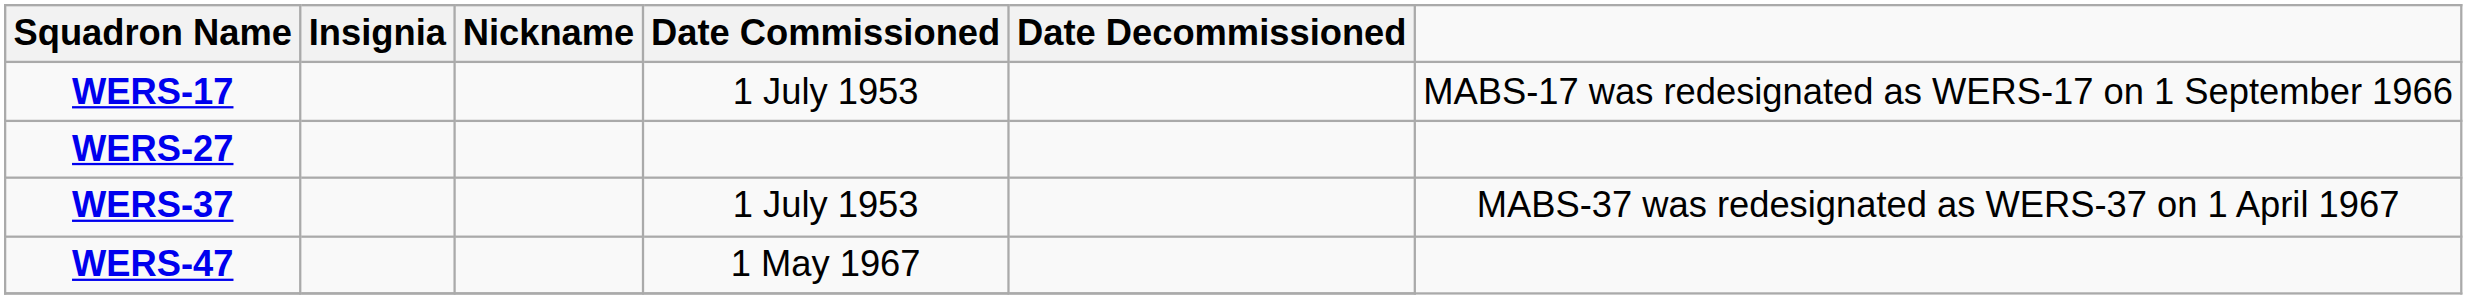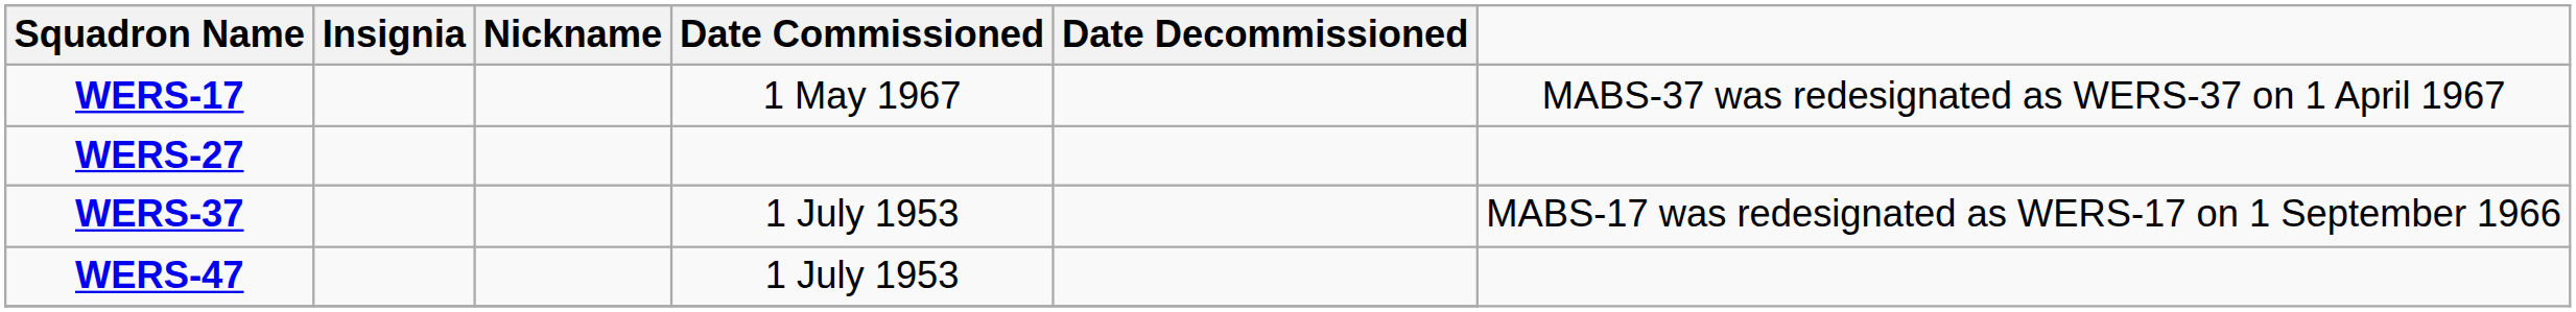WERS-17 | Date Commissioned: 1 July 1953 -> 1 May 1967
WERS-17 | column 6: MABS-17 was redesignated as WERS-17 on 1 September 1966 -> MABS-37 was redesignated as WERS-37 on 1 April 1967
WERS-37 | column 6: MABS-37 was redesignated as WERS-37 on 1 April 1967 -> MABS-17 was redesignated as WERS-17 on 1 September 1966
WERS-47 | Date Commissioned: 1 May 1967 -> 1 July 1953
